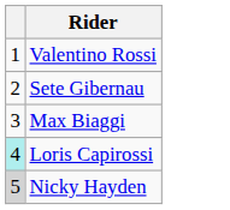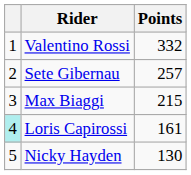+ column: Points | 332 | 257 | 215 | 161 | 130
Nicky Hayden | column 1: lightgrey background -> no background
